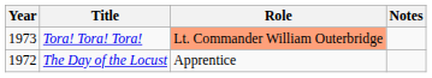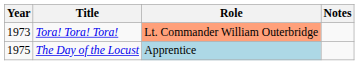The Day of the Locust | Year: 1972 -> 1975
The Day of the Locust | Role: no background -> lightblue background
